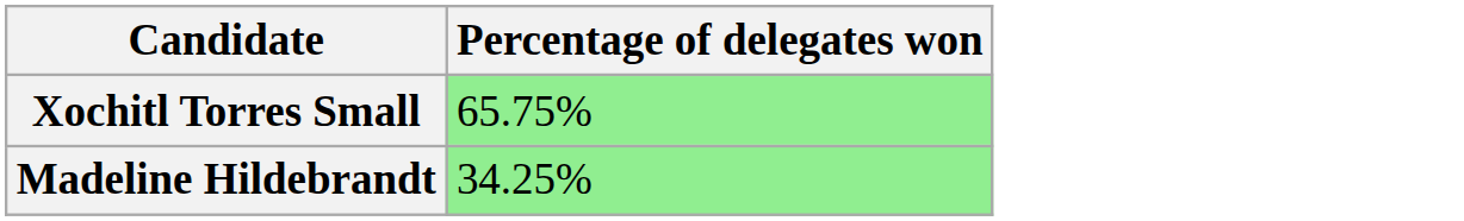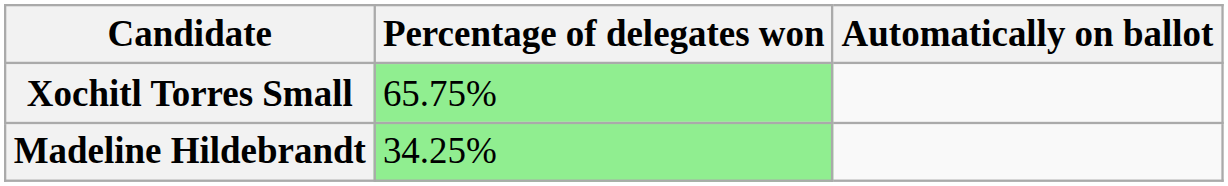+ column: Automatically on ballot
